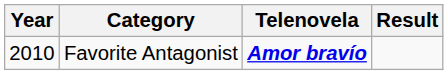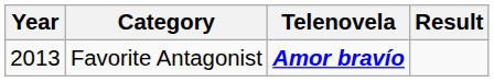Favorite Antagonist | Year: 2010 -> 2013
